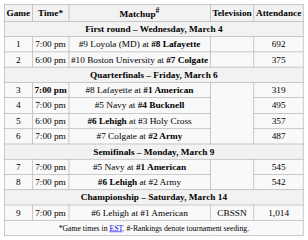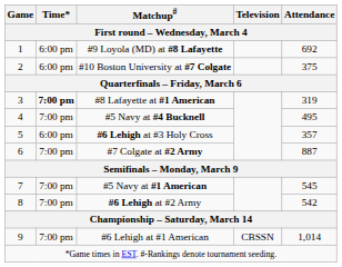#9 Loyola (MD) at #8 Lafayette | Time*: 7:00 pm -> 6:00 pm
#7 Colgate at #2 Army | Attendance: 487 -> 887
